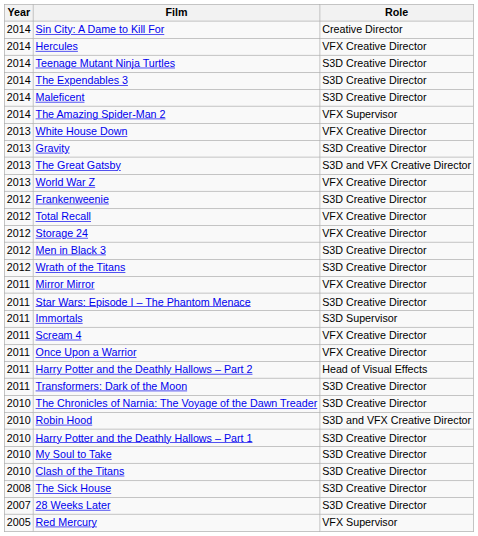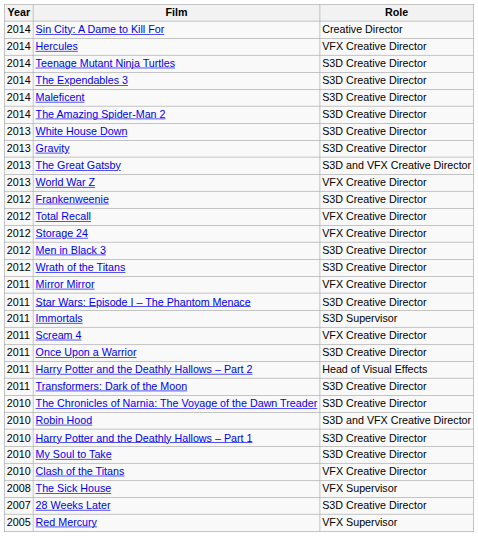The Amazing Spider-Man 2 | Role: VFX Supervisor -> S3D Creative Director
White House Down | Role: VFX Creative Director -> S3D Creative Director
Once Upon a Warrior | Role: VFX Creative Director -> S3D Creative Director
Clash of the Titans | Role: S3D Creative Director -> VFX Creative Director
The Sick House | Role: S3D Creative Director -> VFX Supervisor
